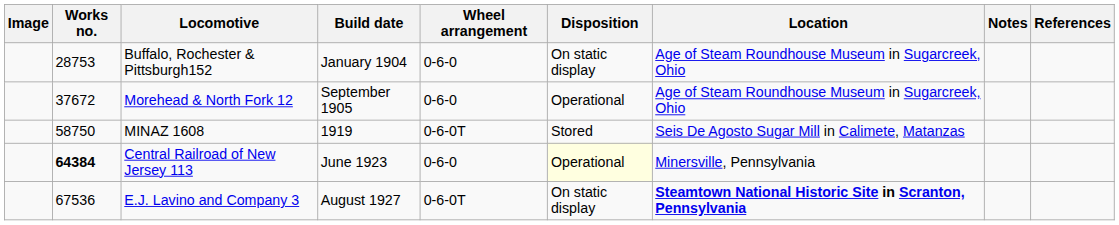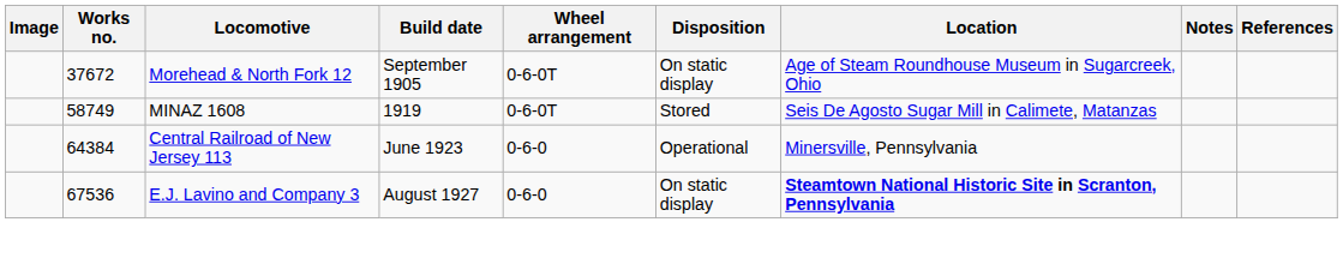- row: 28753 | Buffalo, Rochester & Pittsburgh152 | January 1904 | 0-6-0 | On static display | Age of Steam Roundhouse Museum in Sugarcreek, Ohio
Morehead & North Fork 12 | Wheel arrangement: 0-6-0 -> 0-6-0T
Morehead & North Fork 12 | Disposition: Operational -> On static display
MINAZ 1608 | Works no.: 58750 -> 58749
Central Railroad of New Jersey 113 | Works no.: bold -> normal
Central Railroad of New Jersey 113 | Disposition: lightyellow background -> no background
E.J. Lavino and Company 3 | Wheel arrangement: 0-6-0T -> 0-6-0
